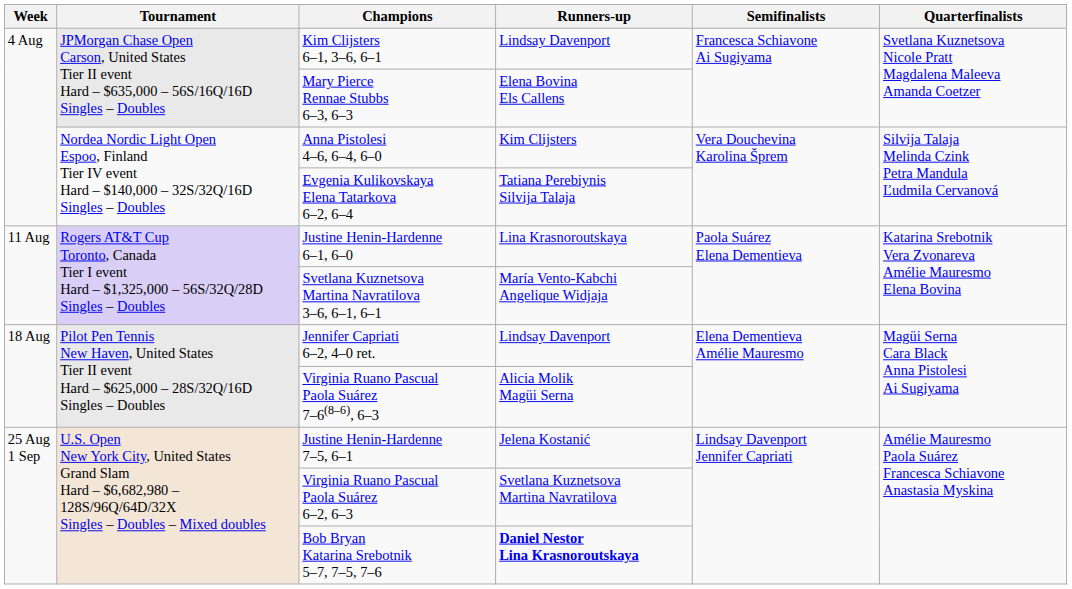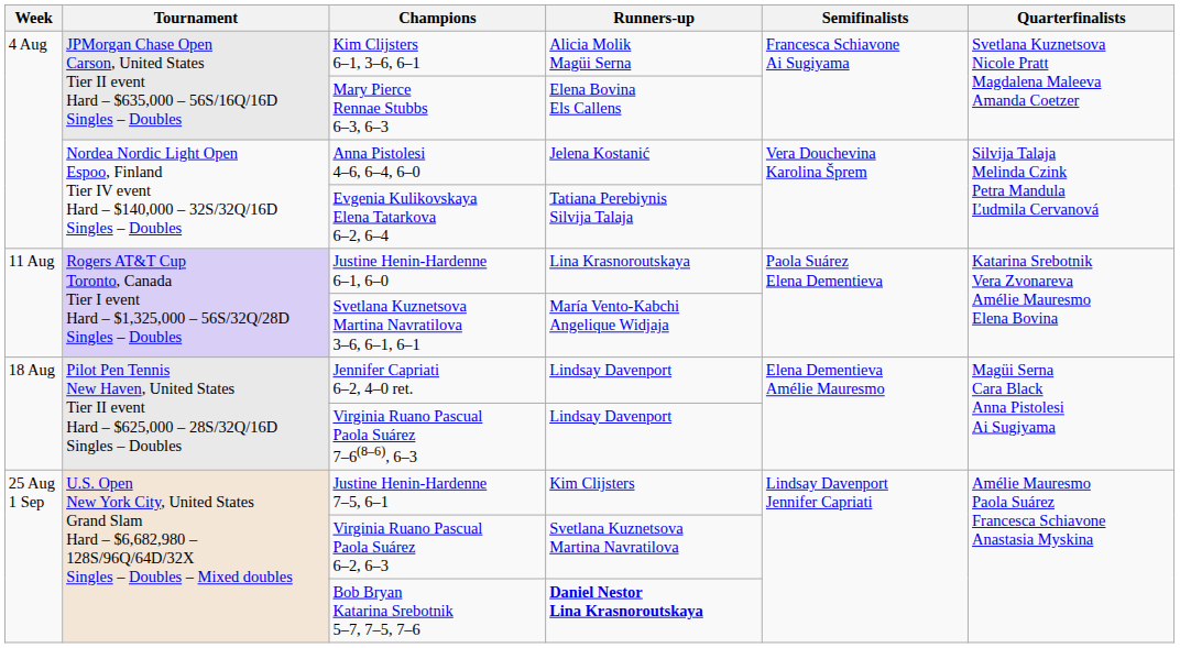Kim Clijsters 6–1, 3–6, 6–1 | Runners-up: Lindsay Davenport -> Alicia Molik Magüi Serna
Anna Pistolesi 4–6, 6–4, 6–0 | Runners-up: Kim Clijsters -> Jelena Kostanić
Virginia Ruano Pascual Paola Suárez 7–6(8–6), 6–3 | Runners-up: Alicia Molik Magüi Serna -> Lindsay Davenport
Justine Henin-Hardenne 7–5, 6–1 | Runners-up: Jelena Kostanić -> Kim Clijsters
